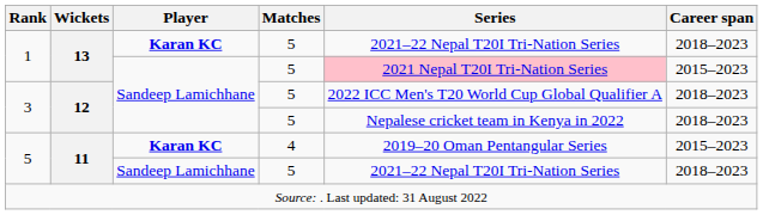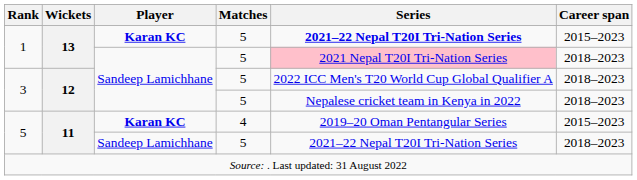1 / Karan KC | Series: normal -> bold
1 / Karan KC | Career span: 2018–2023 -> 2015–2023
1 / Sandeep Lamichhane | Career span: 2015–2023 -> 2018–2023
